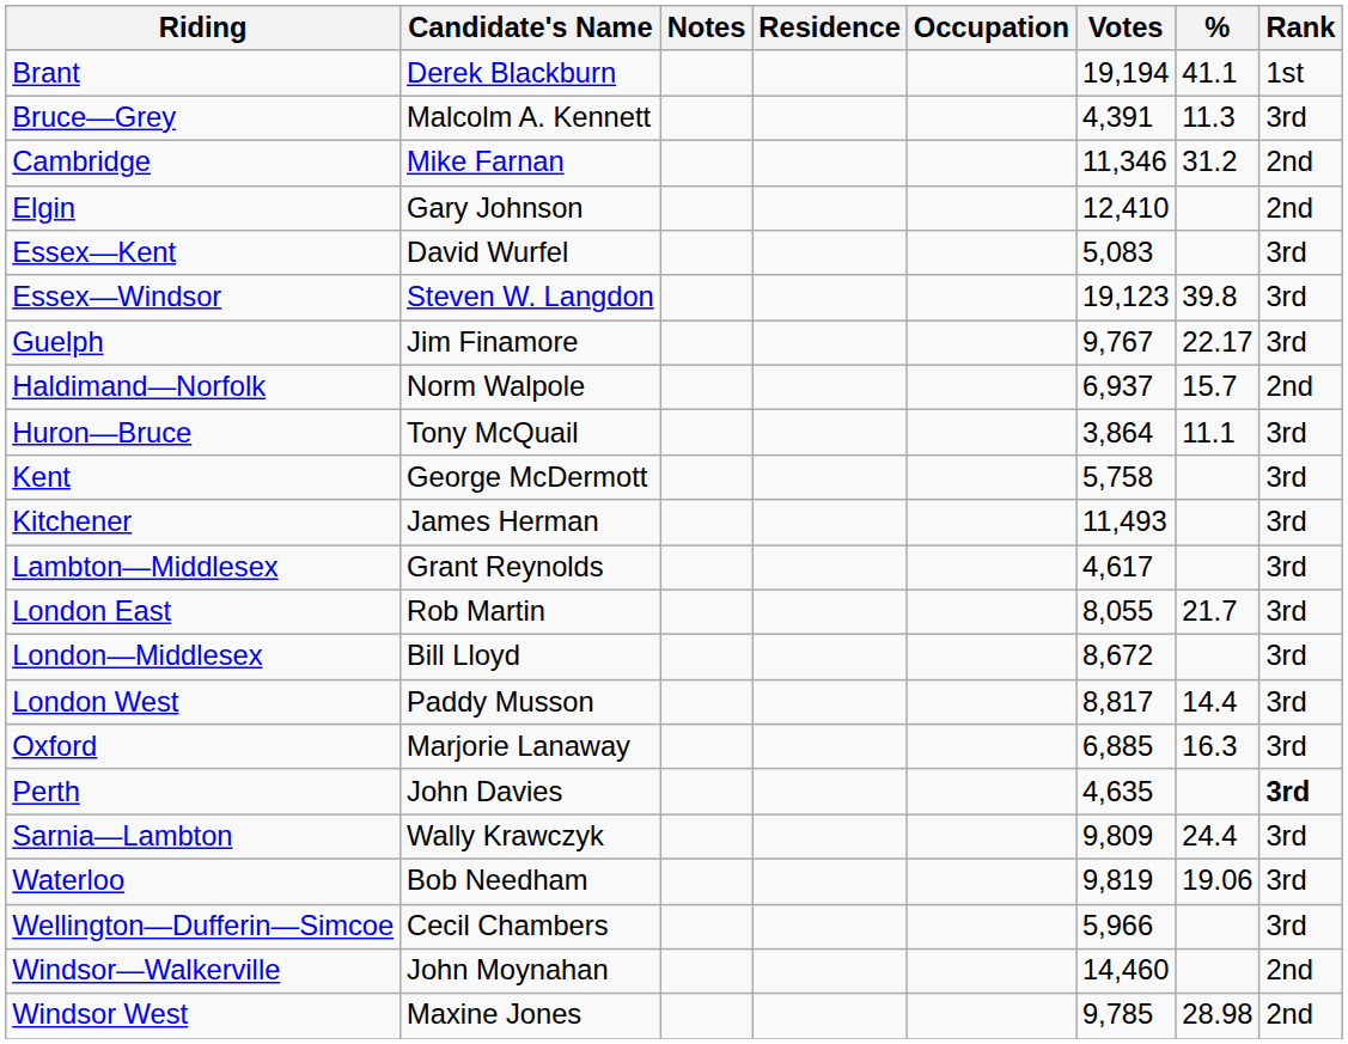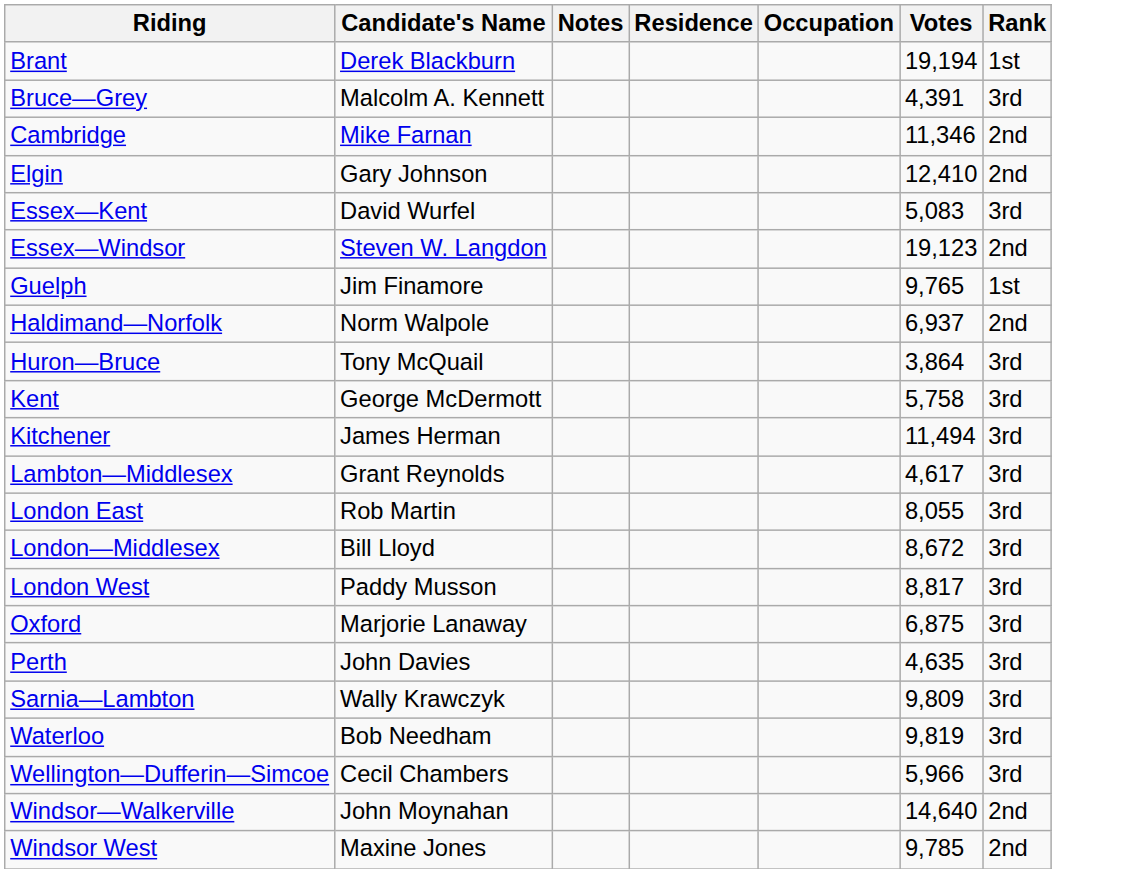- column: % | 41.1 | 11.3 | 31.2 | 39.8 | 22.17 | 15.7 | 11.1 | 21.7 | 14.4 | 16.3 | 24.4 | 19.06 | 28.98
Essex—Windsor | Rank: 3rd -> 2nd
Guelph | Votes: 9,767 -> 9,765
Guelph | Rank: 3rd -> 1st
Kitchener | Votes: 11,493 -> 11,494
Oxford | Votes: 6,885 -> 6,875
Perth | Rank: bold -> normal
Windsor—Walkerville | Votes: 14,460 -> 14,640
